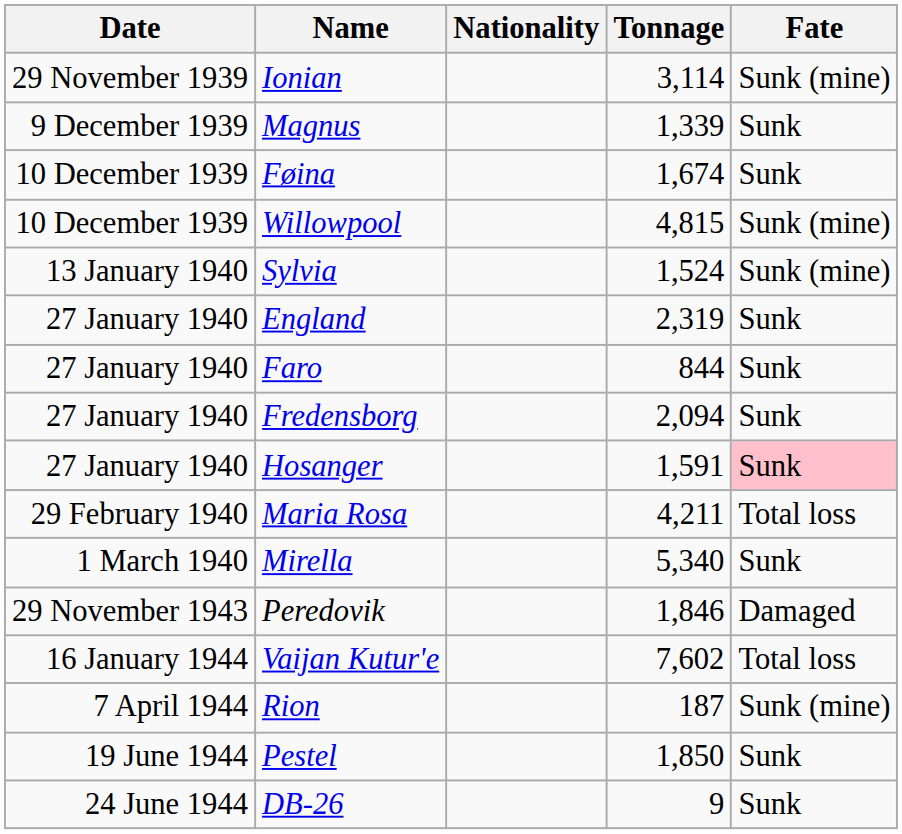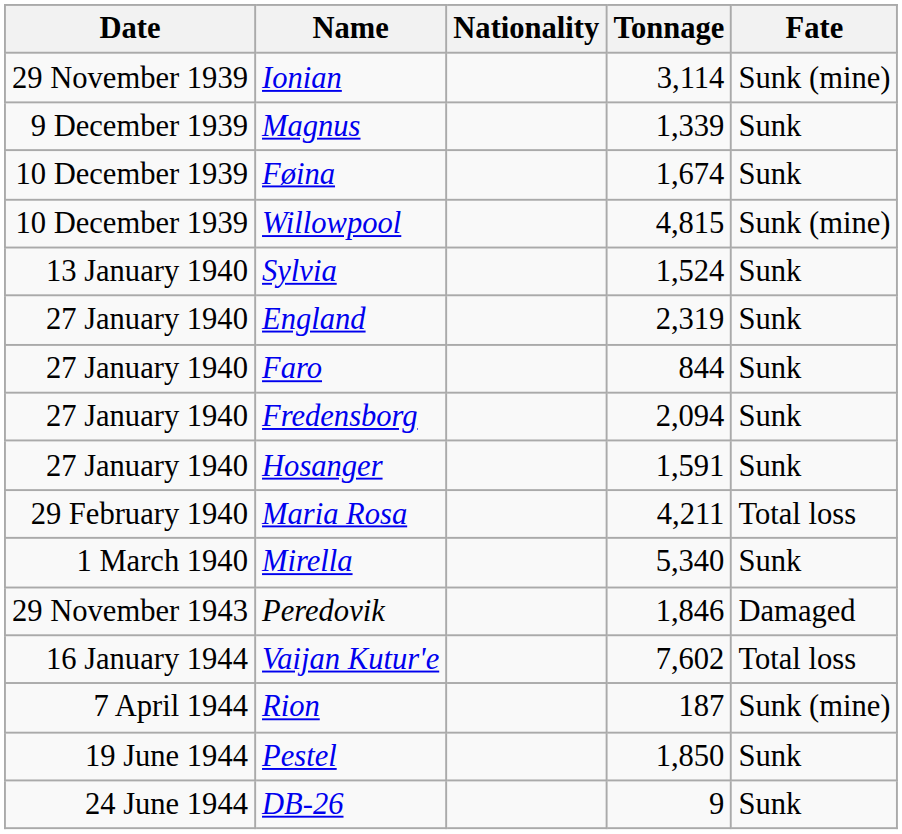Sylvia | Fate: Sunk (mine) -> Sunk
Hosanger | Fate: pink background -> no background
